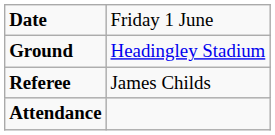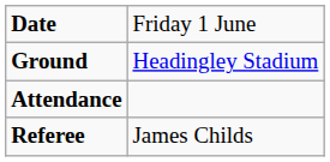rows swapped: Attendance <-> Referee
